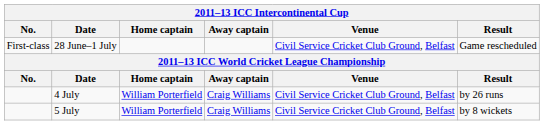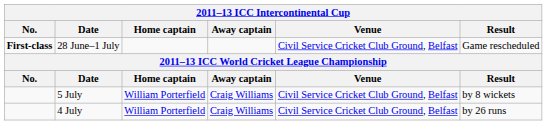28 June–1 July | No.: normal -> bold
rows swapped: 4 July <-> 5 July
